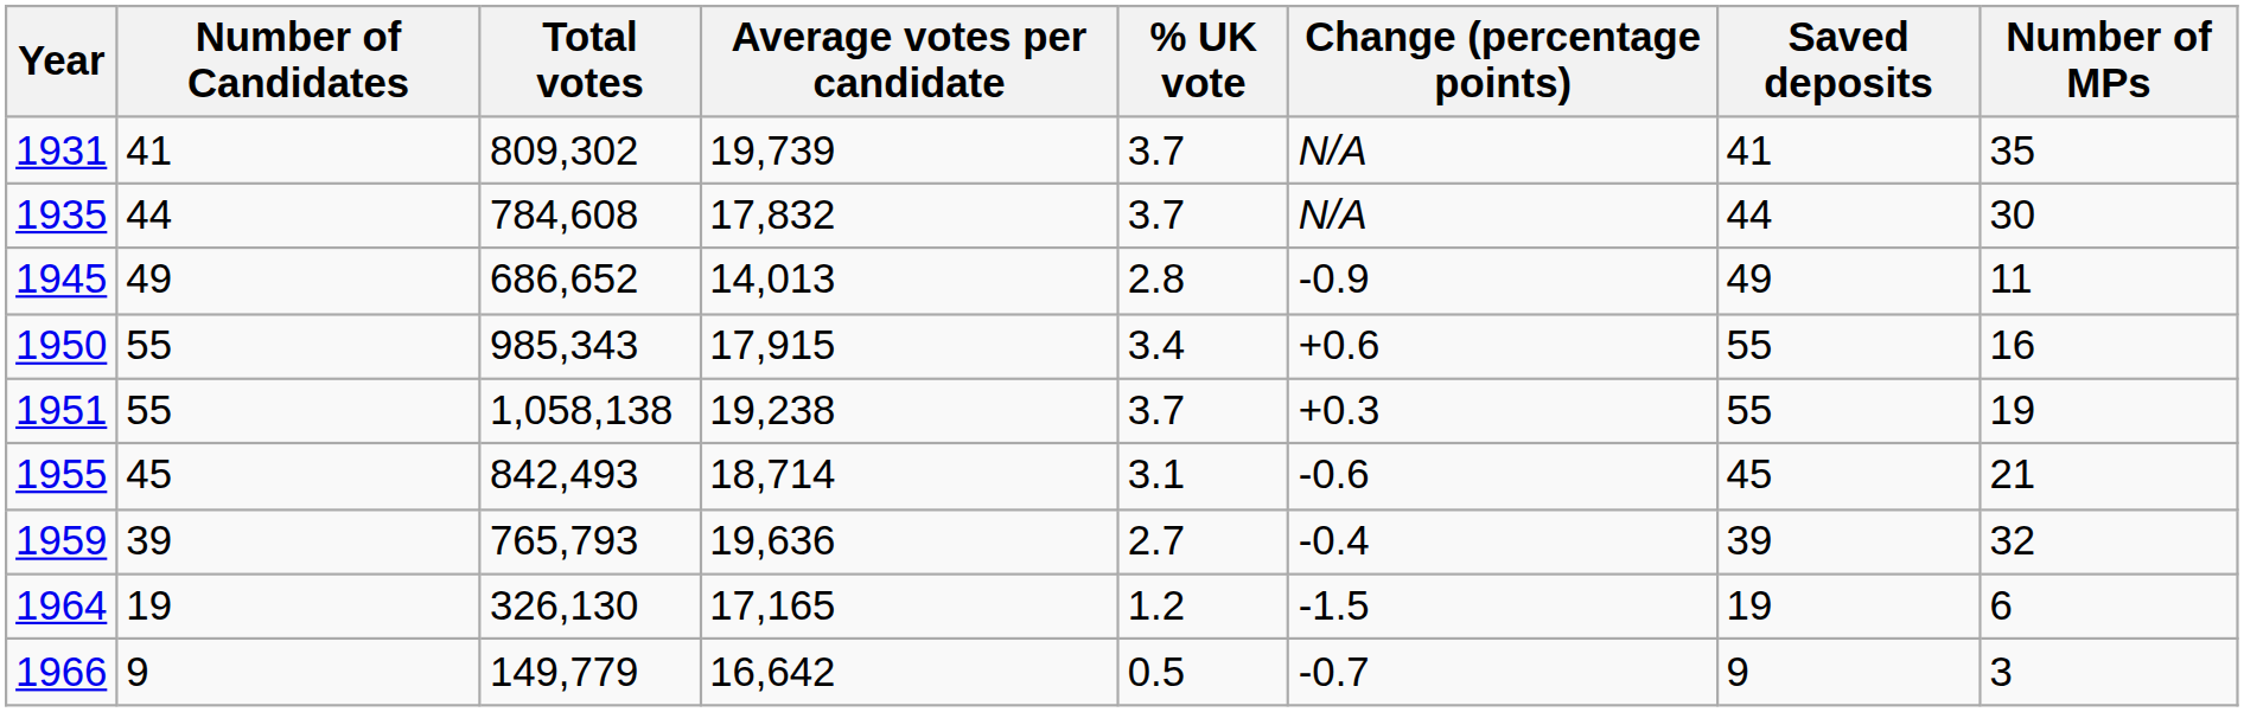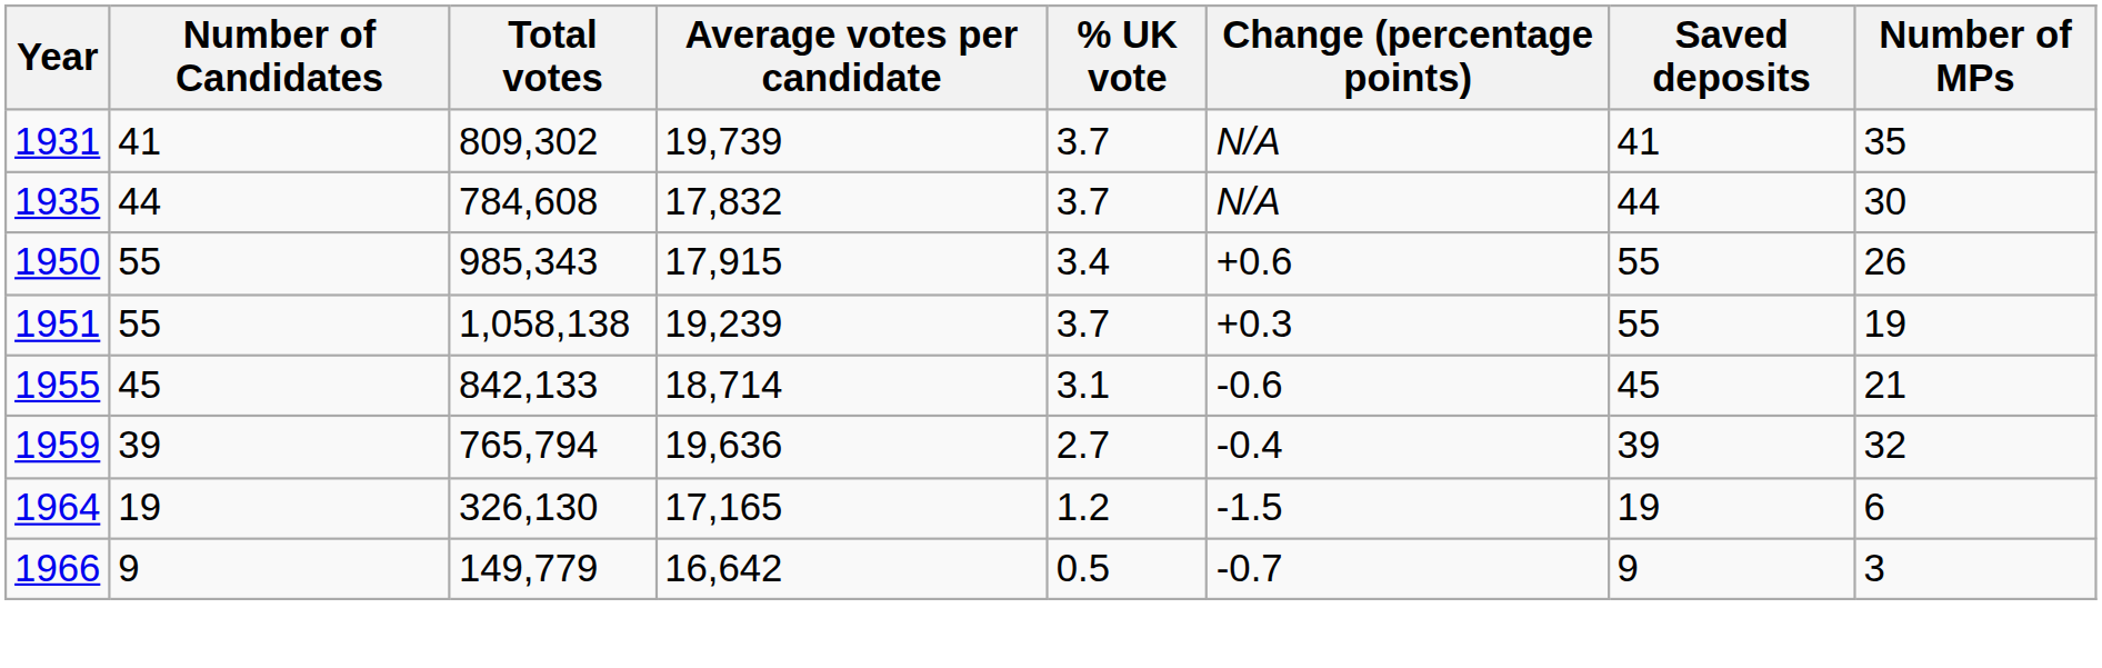- row: 1945 | 49 | 686,652 | 14,013 | 2.8 | -0.9 | 49 | 11
1950 | Number of MPs: 16 -> 26
1951 | Average votes per candidate: 19,238 -> 19,239
1955 | Total votes: 842,493 -> 842,133
1959 | Total votes: 765,793 -> 765,794
